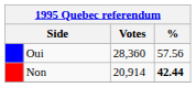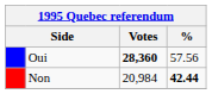Oui | Votes: normal -> bold
Non | Votes: 20,914 -> 20,984
